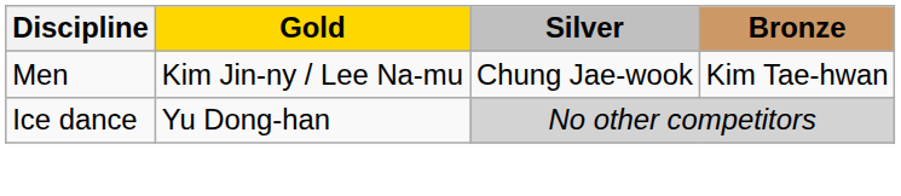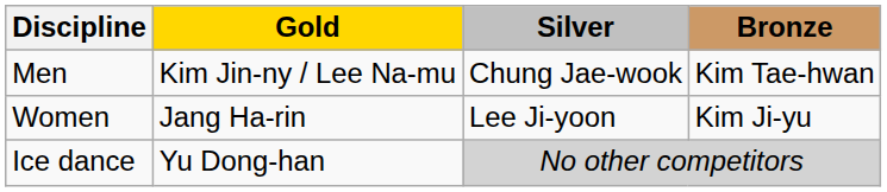+ row: Women | Jang Ha-rin | Lee Ji-yoon | Kim Ji-yu
